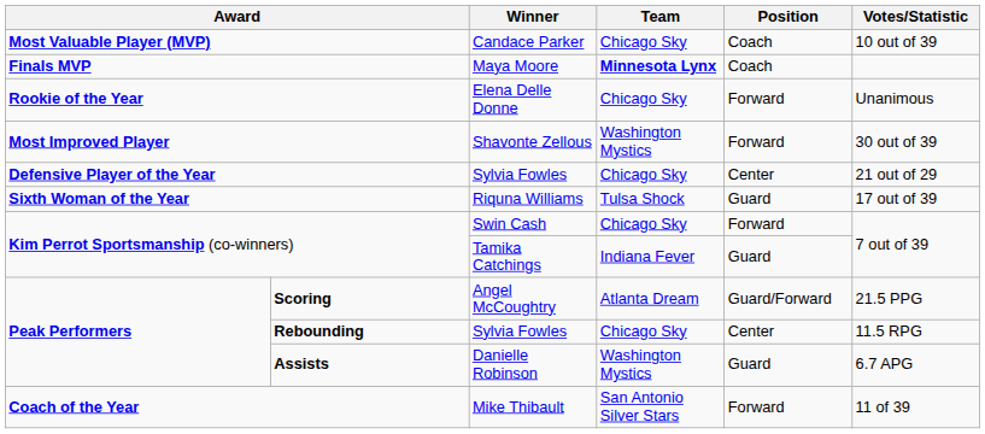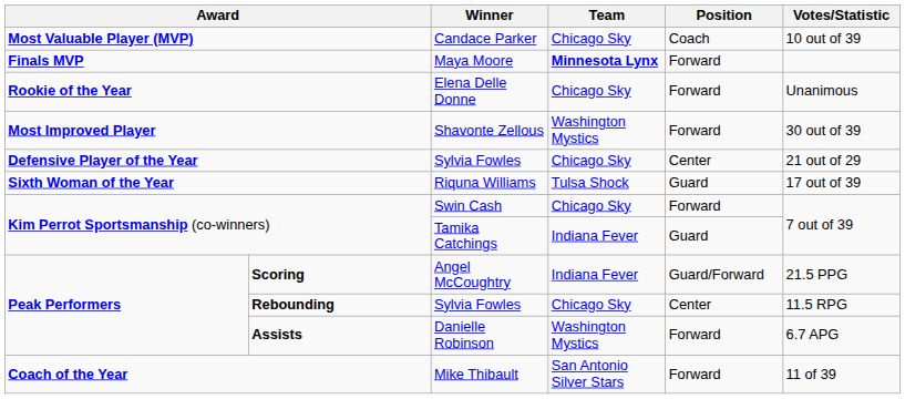Finals MVP | Position: Coach -> Forward
Scoring | Team: Atlanta Dream -> Indiana Fever
Assists | Position: Guard -> Forward
